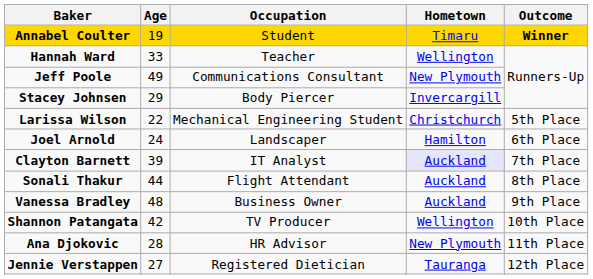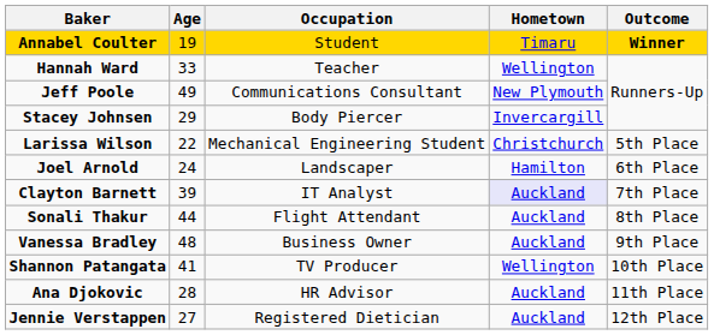Shannon Patangata | Age: 42 -> 41
Ana Djokovic | Hometown: New Plymouth -> Auckland
Jennie Verstappen | Hometown: Tauranga -> Auckland
